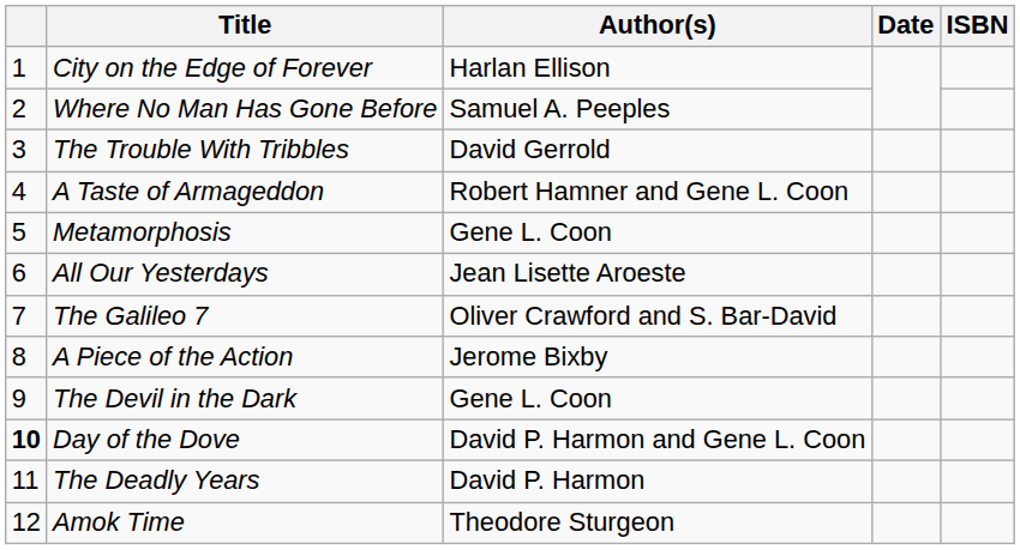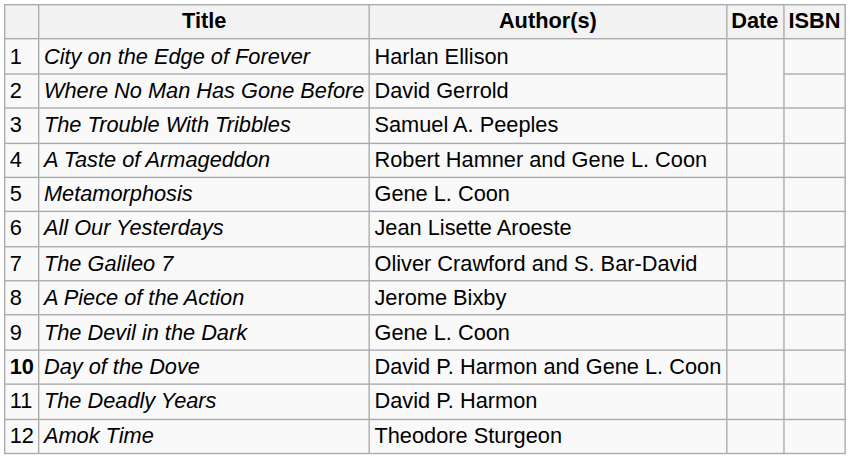Where No Man Has Gone Before | Author(s): Samuel A. Peeples -> David Gerrold
The Trouble With Tribbles | Author(s): David Gerrold -> Samuel A. Peeples
